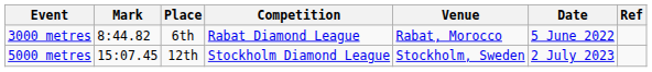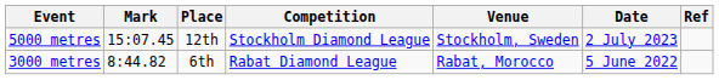rows swapped: 3000 metres <-> 5000 metres
